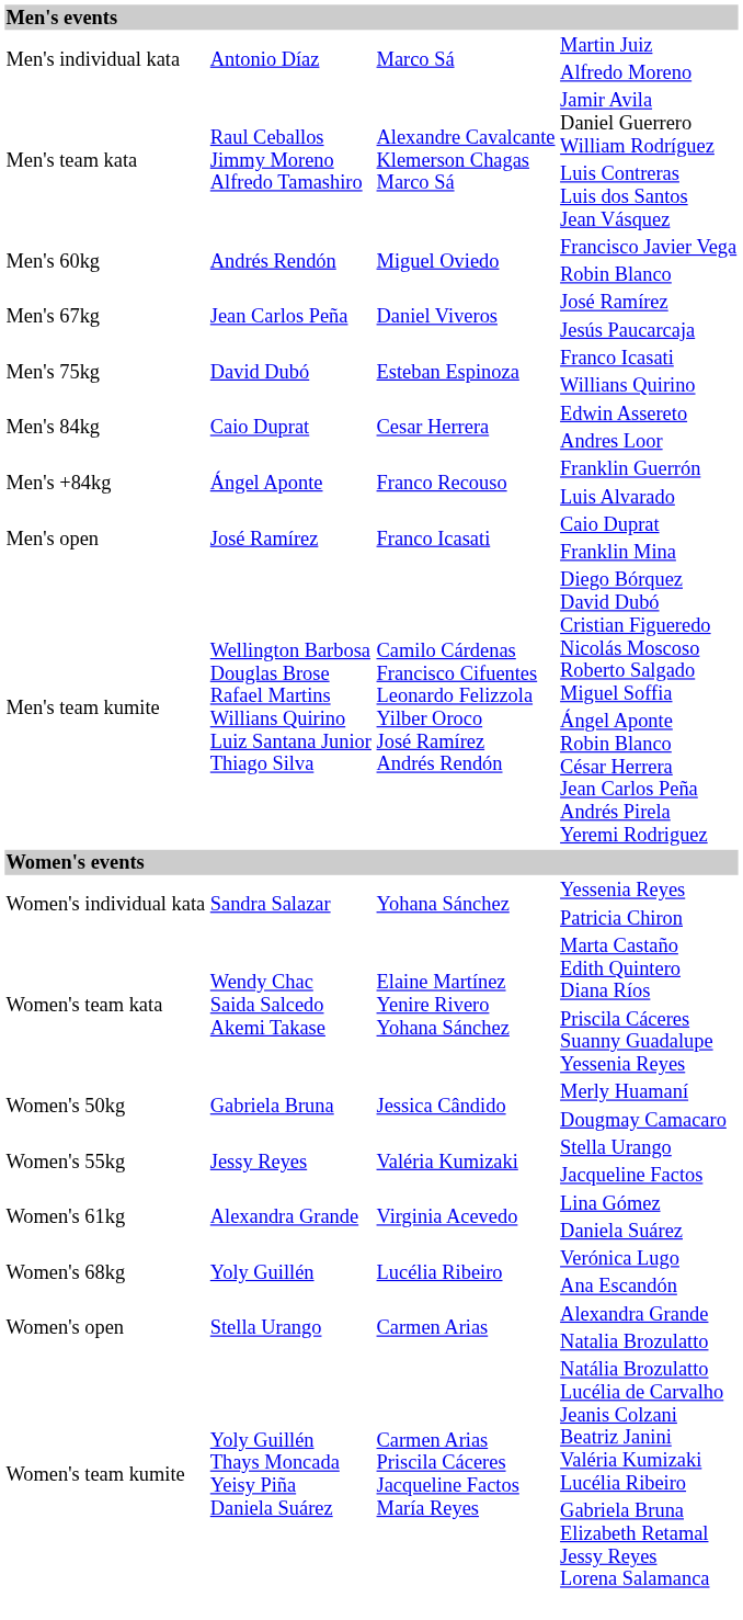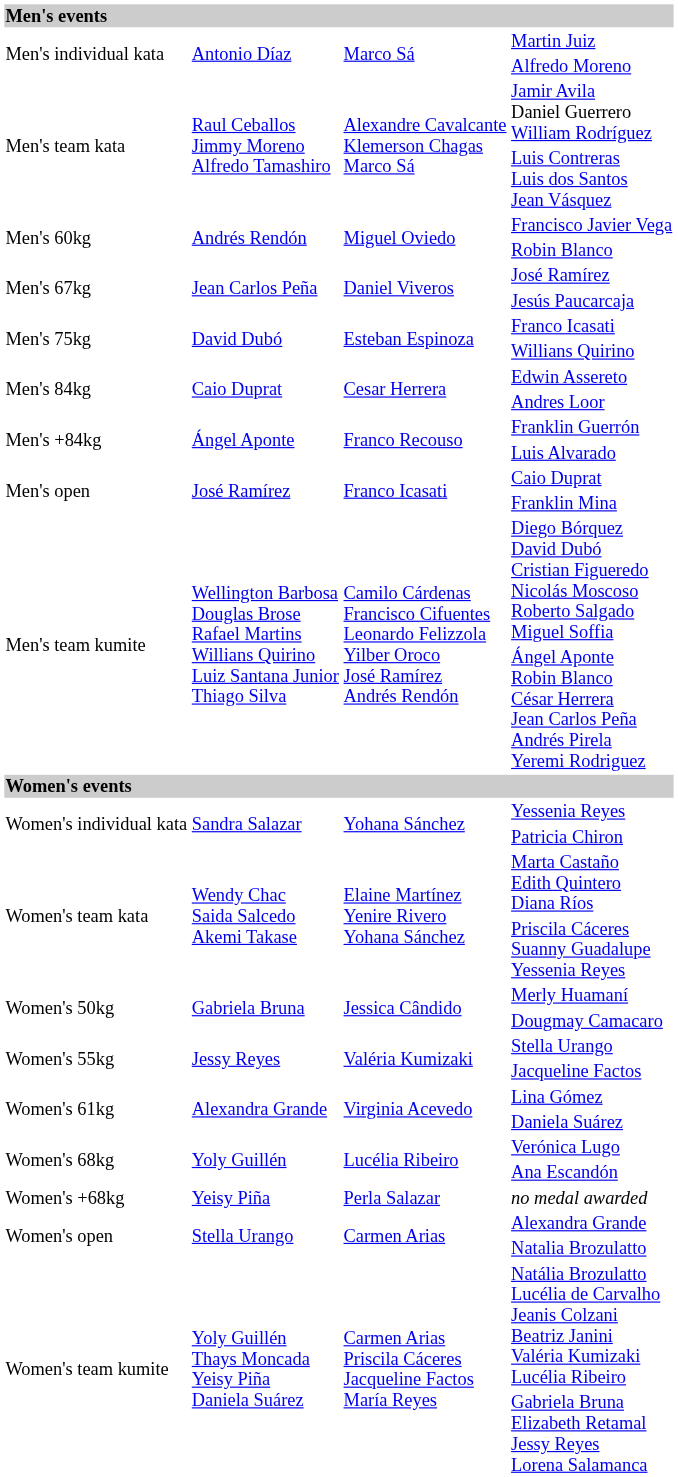+ row: Women's +68kg | Yeisy Piña | Perla Salazar | no medal awarded
